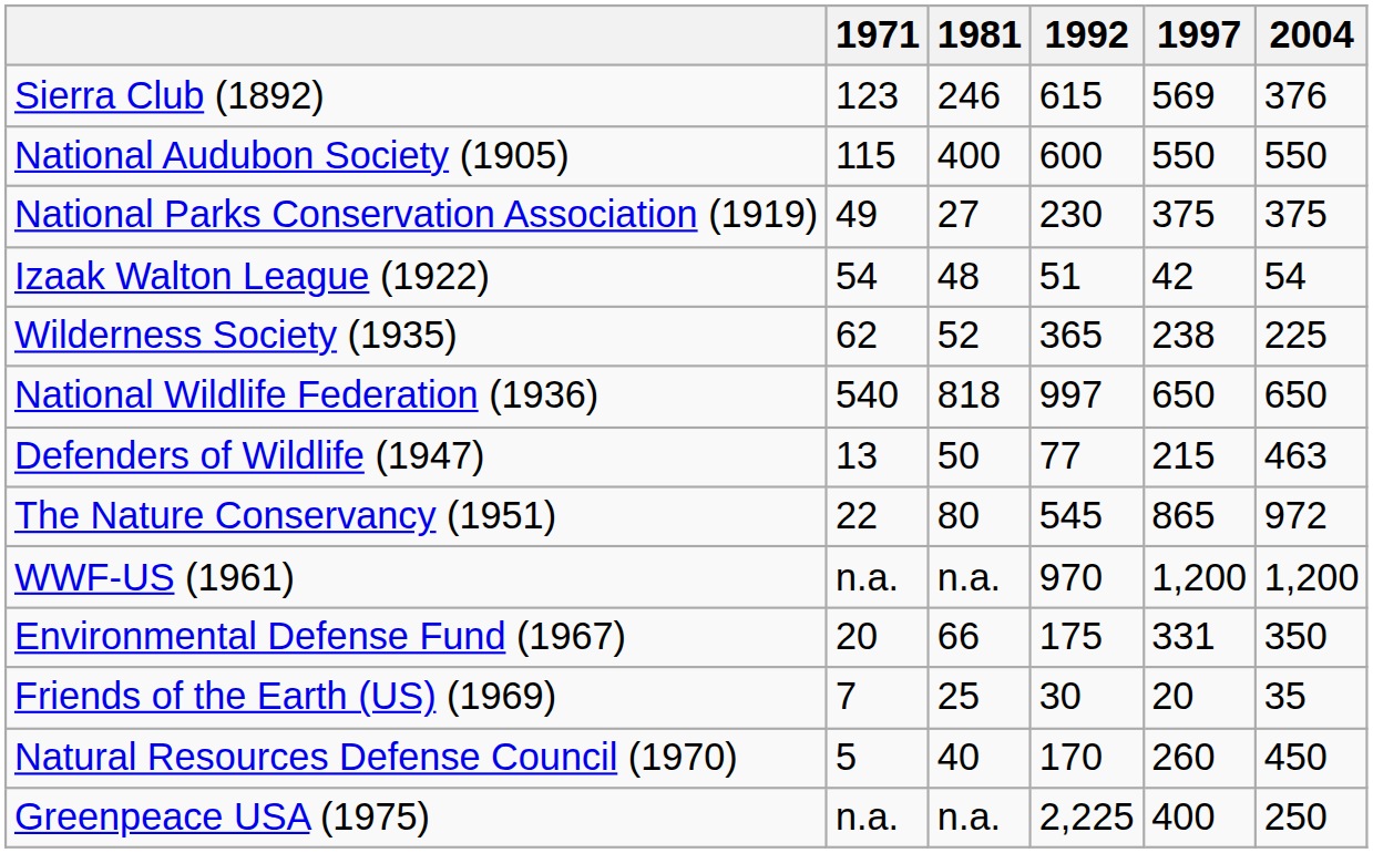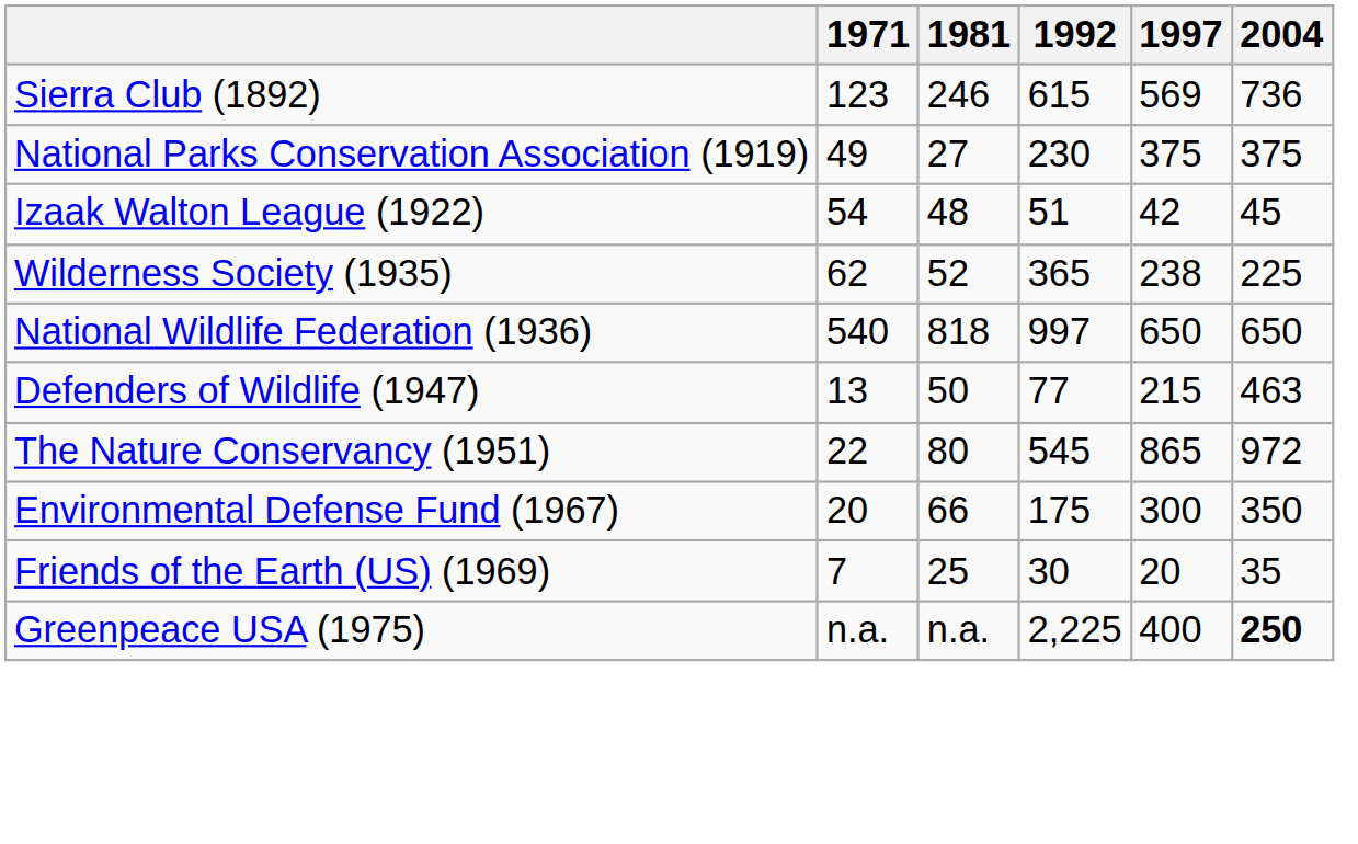Sierra Club (1892) | 2004: 376 -> 736
- row: National Audubon Society (1905) | 115 | 400 | 600 | 550 | 550
Izaak Walton League (1922) | 2004: 54 -> 45
- row: WWF-US (1961) | n.a. | n.a. | 970 | 1,200 | 1,200
Environmental Defense Fund (1967) | 1997: 331 -> 300
- row: Natural Resources Defense Council (1970) | 5 | 40 | 170 | 260 | 450
Greenpeace USA (1975) | 2004: normal -> bold
